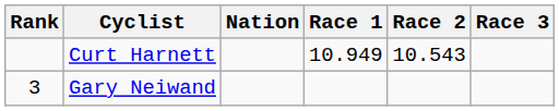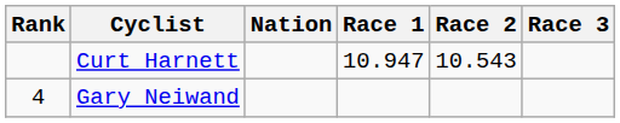Curt Harnett | Race 1: 10.949 -> 10.947
Gary Neiwand | Rank: 3 -> 4
